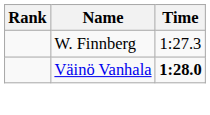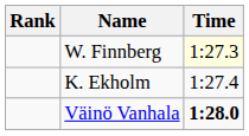W. Finnberg | Time: no background -> lightyellow background
+ row: K. Ekholm | 1:27.4
